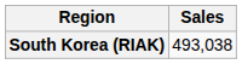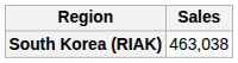South Korea (RIAK) | Sales: 493,038 -> 463,038
